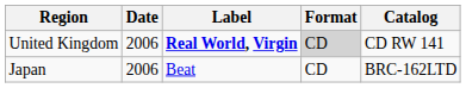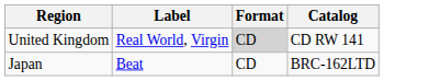- column: Date | 2006 | 2006
United Kingdom | Label: bold -> normal
